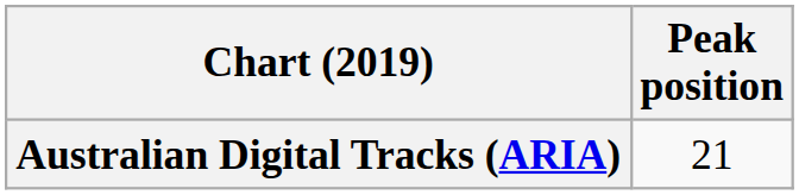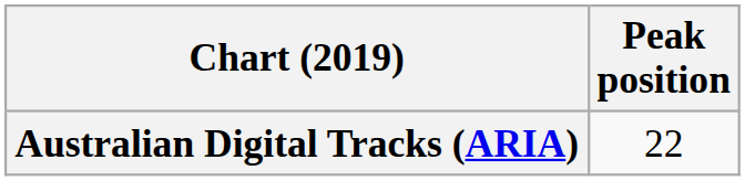Australian Digital Tracks (ARIA) | Peak position: 21 -> 22
